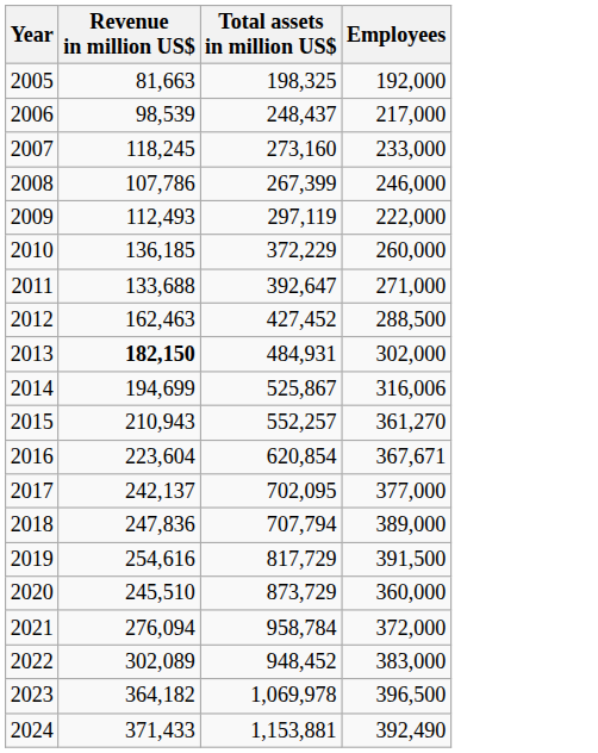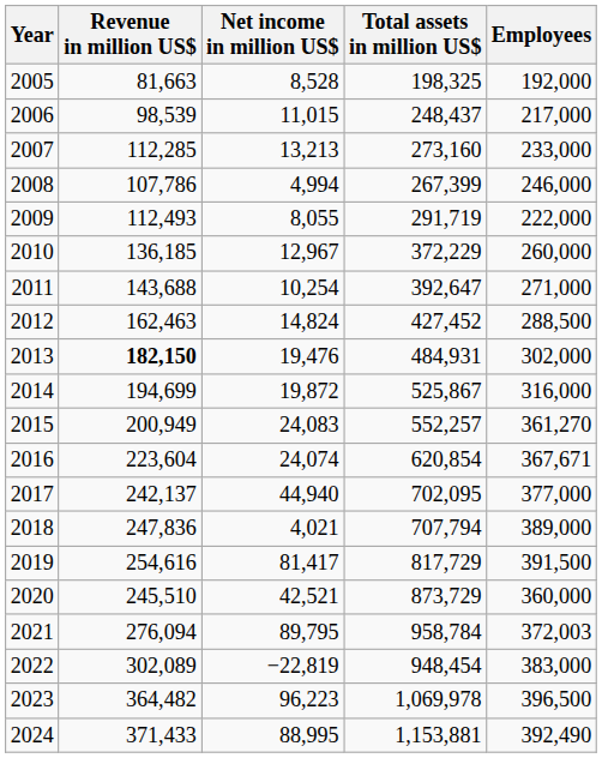+ column: Net income in million US$ | 8,528 | 11,015 | 13,213 | 4,994 | 8,055 | 12,967 | 10,254 | 14,824 | 19,476 | 19,872 | 24,083 | 24,074 | 44,940 | 4,021 | 81,417 | 42,521 | 89,795 | −22,819 | 96,223 | 88,995
2007 | Revenue in million US$: 118,245 -> 112,285
2009 | Total assets in million US$: 297,119 -> 291,719
2011 | Revenue in million US$: 133,688 -> 143,688
2014 | Employees: 316,006 -> 316,000
2015 | Revenue in million US$: 210,943 -> 200,949
2021 | Employees: 372,000 -> 372,003
2022 | Total assets in million US$: 948,452 -> 948,454
2023 | Revenue in million US$: 364,182 -> 364,482
